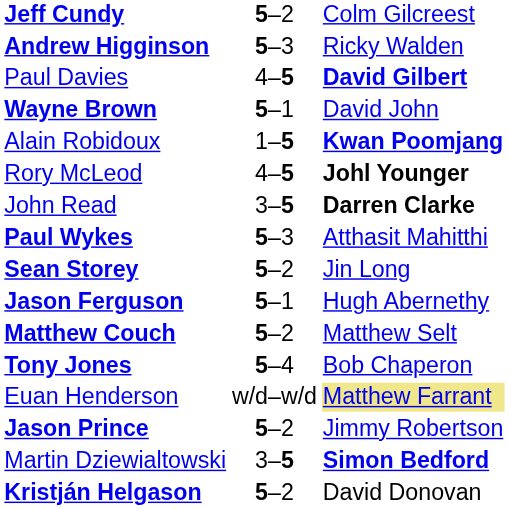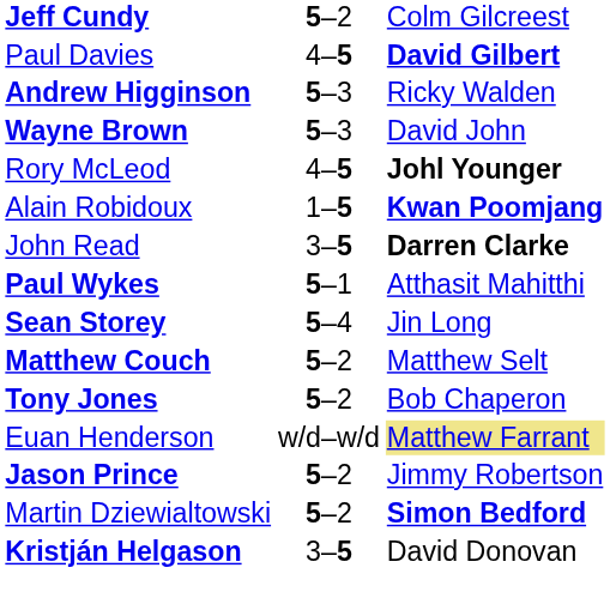rows swapped: Andrew Higginson <-> Paul Davies
Wayne Brown | column 2: 5–1 -> 5–3
rows swapped: Rory McLeod <-> Alain Robidoux
Paul Wykes | column 2: 5–3 -> 5–1
Sean Storey | column 2: 5–2 -> 5–4
- row: Jason Ferguson | 5–1 | Hugh Abernethy
Tony Jones | column 2: 5–4 -> 5–2
Martin Dziewialtowski | column 2: 3–5 -> 5–2
Kristján Helgason | column 2: 5–2 -> 3–5
